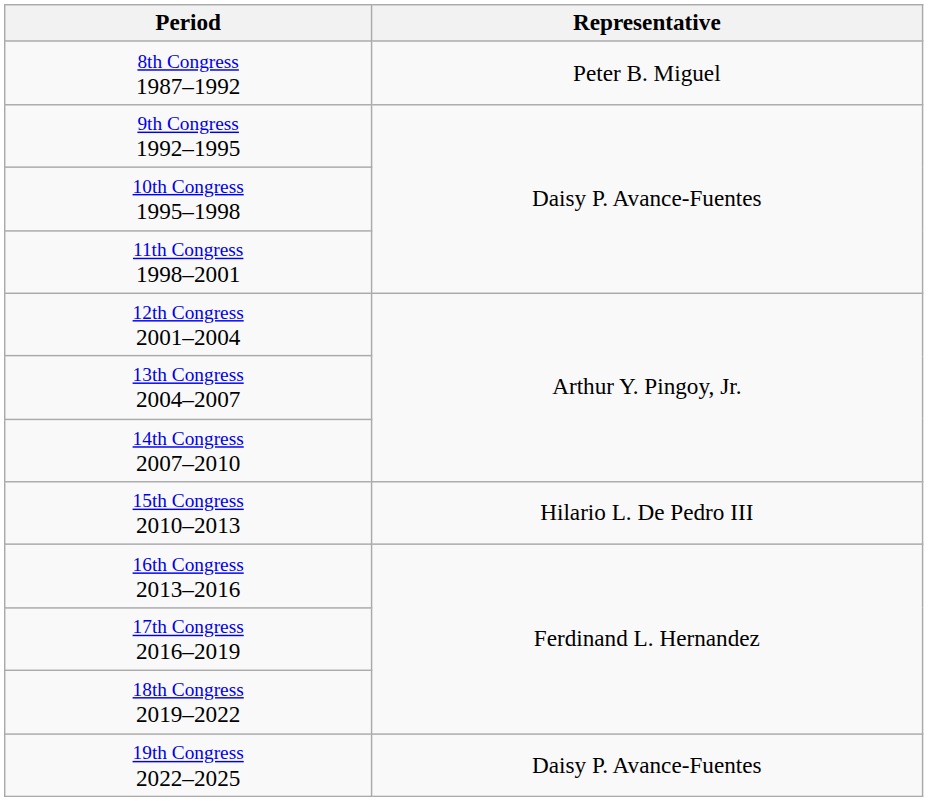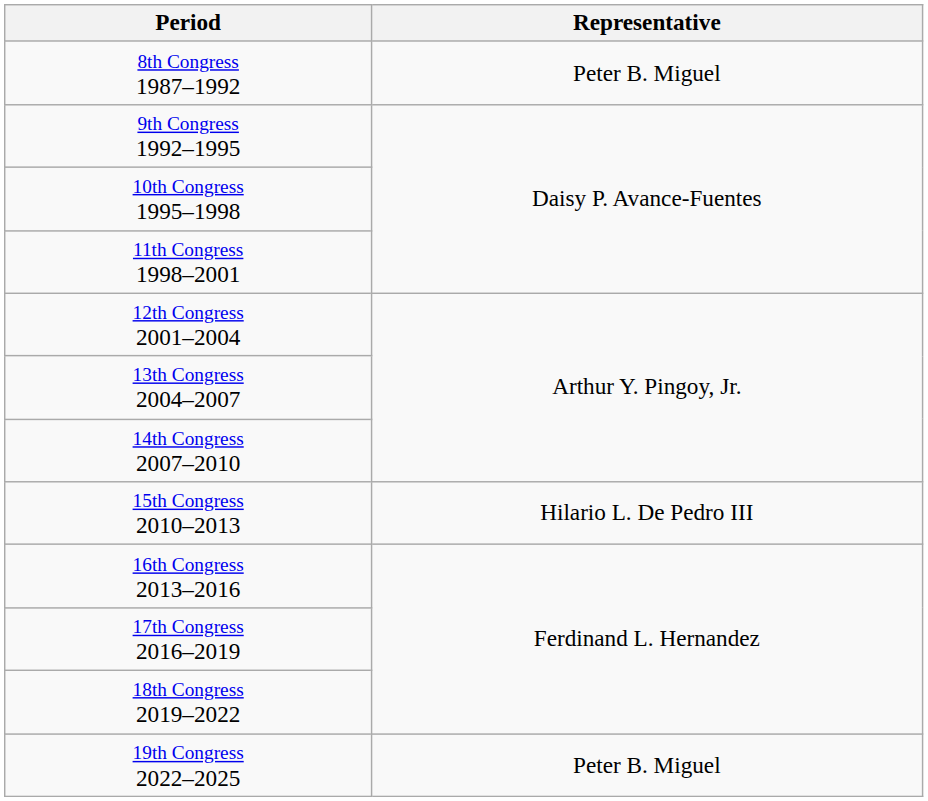19th Congress 2022–2025 | Representative: Daisy P. Avance-Fuentes -> Peter B. Miguel
